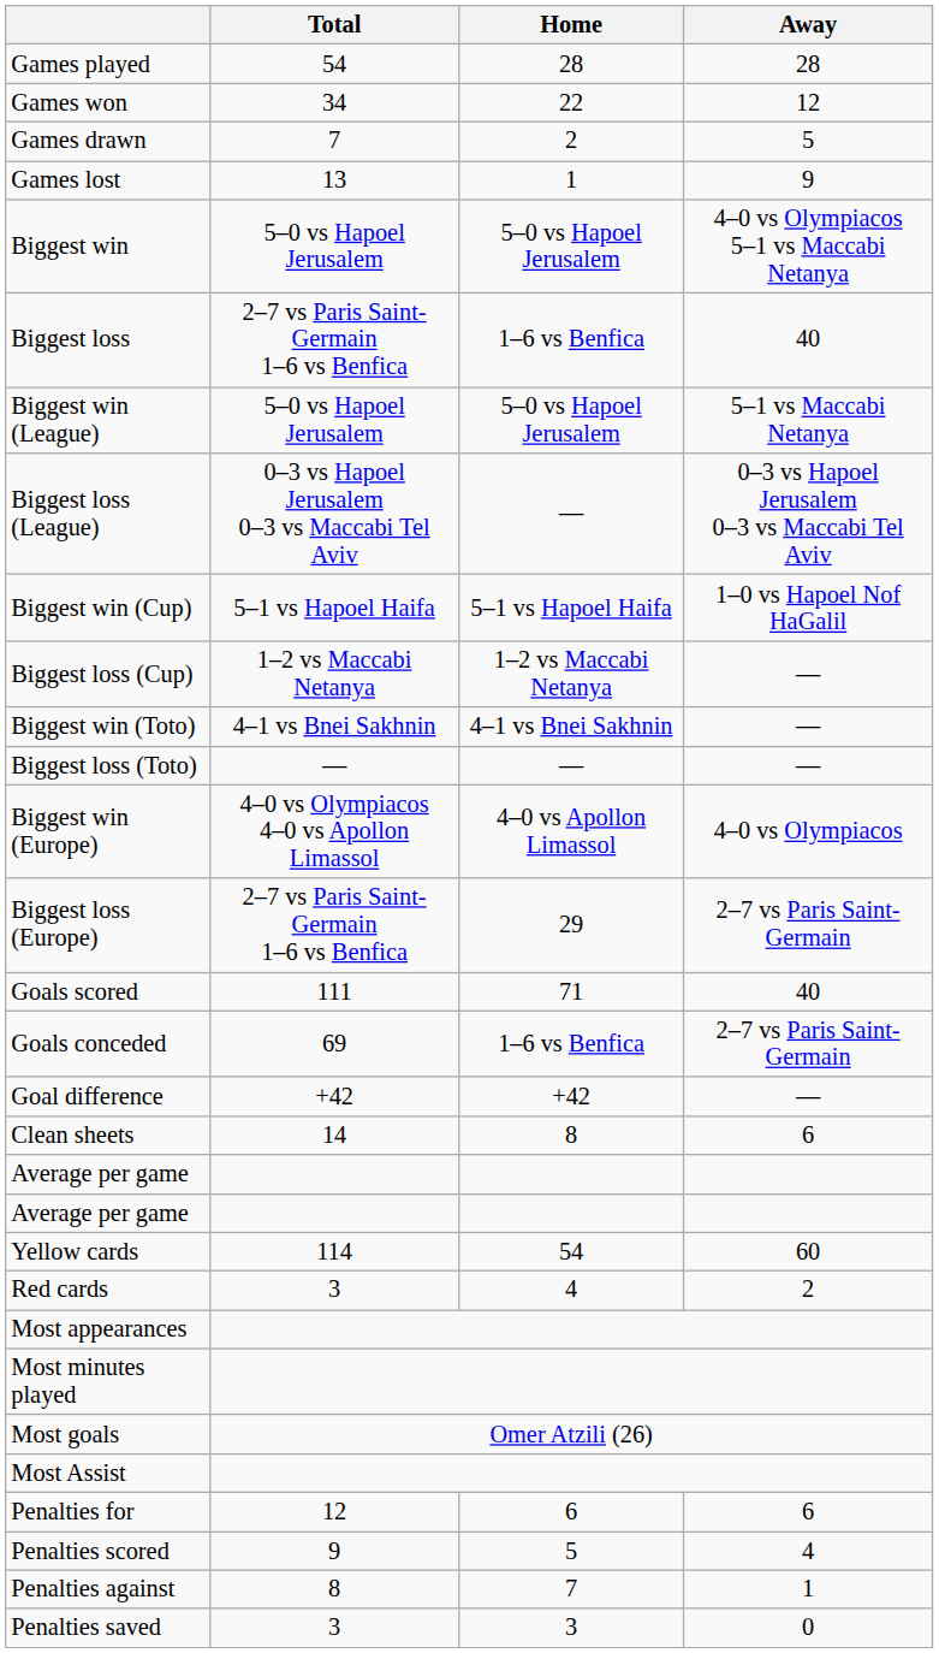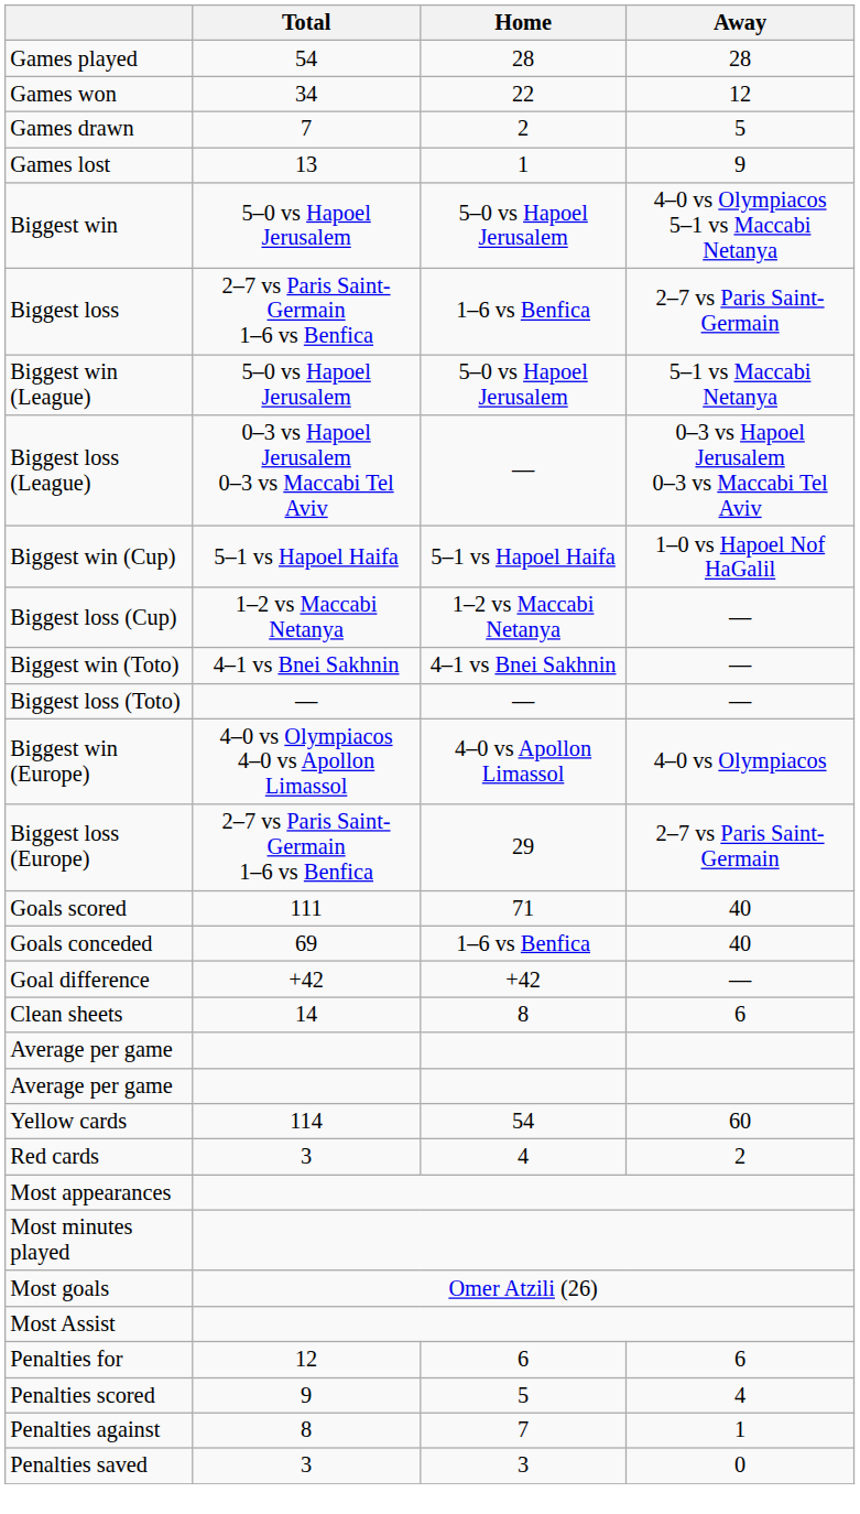Biggest loss | Away: 40 -> 2–7 vs Paris Saint-Germain
Goals conceded | Away: 2–7 vs Paris Saint-Germain -> 40
